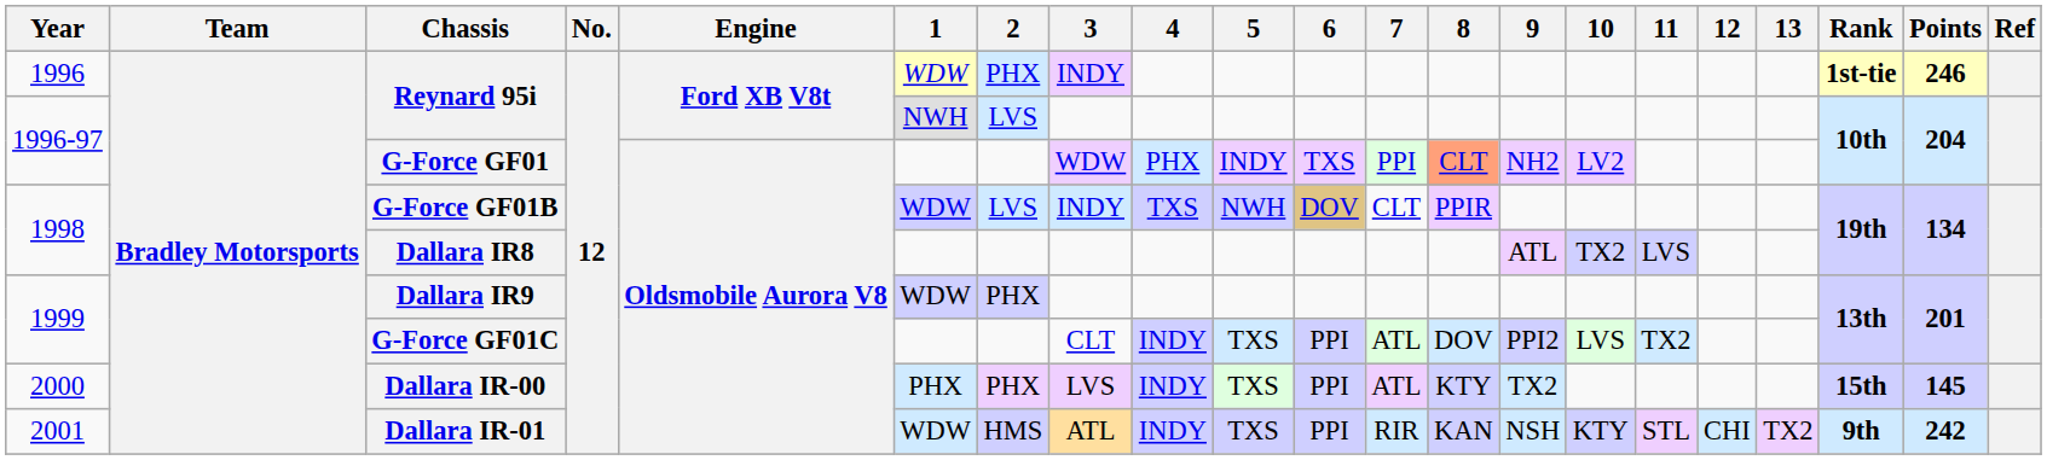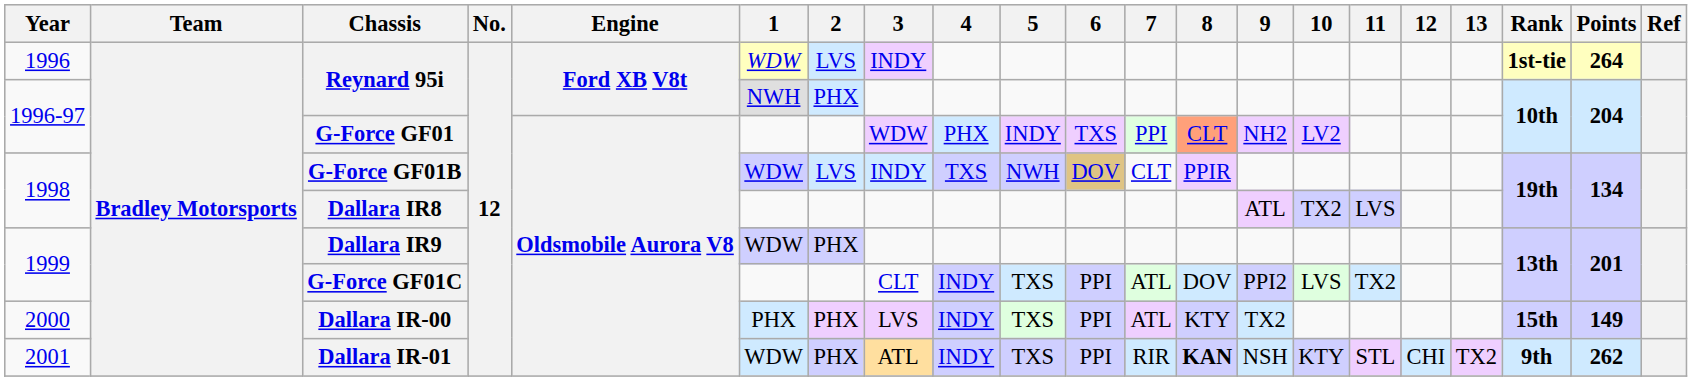1996 / Reynard 95i | 2: PHX -> LVS
1996 / Reynard 95i | Points: 246 -> 264
1996-97 / Reynard 95i | 2: LVS -> PHX
Dallara IR-00 | Points: 145 -> 149
Dallara IR-01 | 2: HMS -> PHX
Dallara IR-01 | 8: normal -> bold
Dallara IR-01 | Points: 242 -> 262
